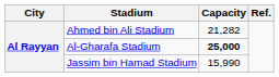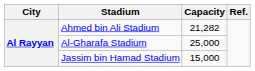Al-Gharafa Stadium | Capacity: bold -> normal
Jassim bin Hamad Stadium | Capacity: 15,990 -> 15,000
